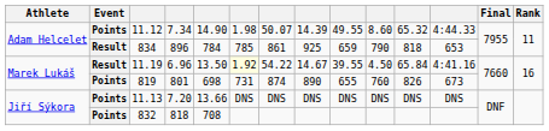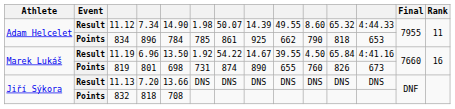11.12 | Event: Points -> Result
834 | Event: Result -> Points
834 | column 9: 659 -> 662
11.19 | column 6: lightyellow background -> no background
11.13 | Event: Points -> Result
